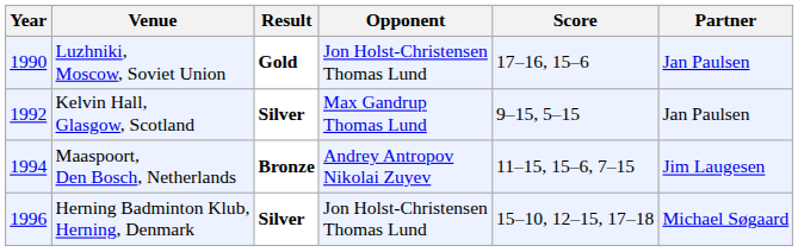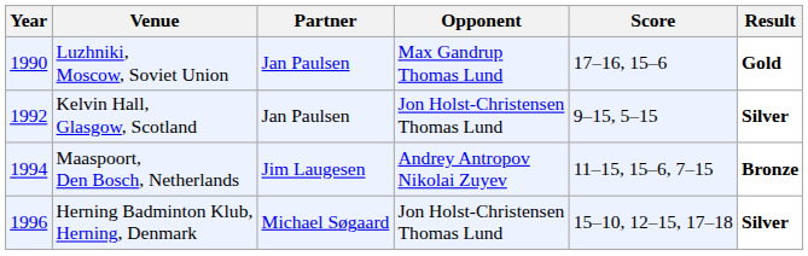columns swapped: Partner <-> Result
Luzhniki, Moscow, Soviet Union | Opponent: Jon Holst-Christensen Thomas Lund -> Max Gandrup Thomas Lund
Kelvin Hall, Glasgow, Scotland | Opponent: Max Gandrup Thomas Lund -> Jon Holst-Christensen Thomas Lund
